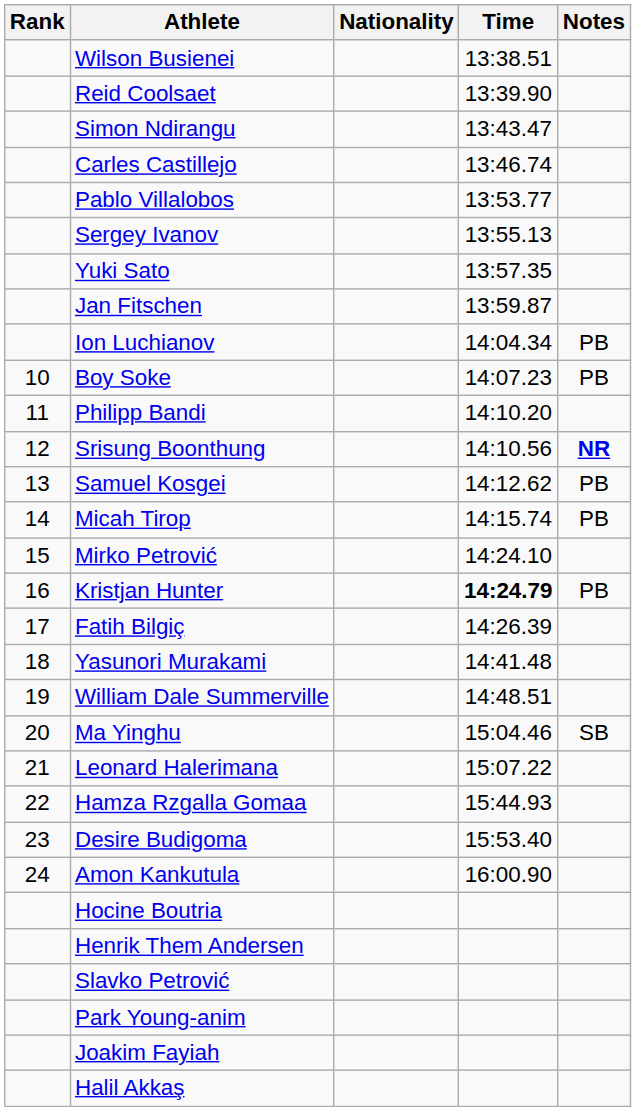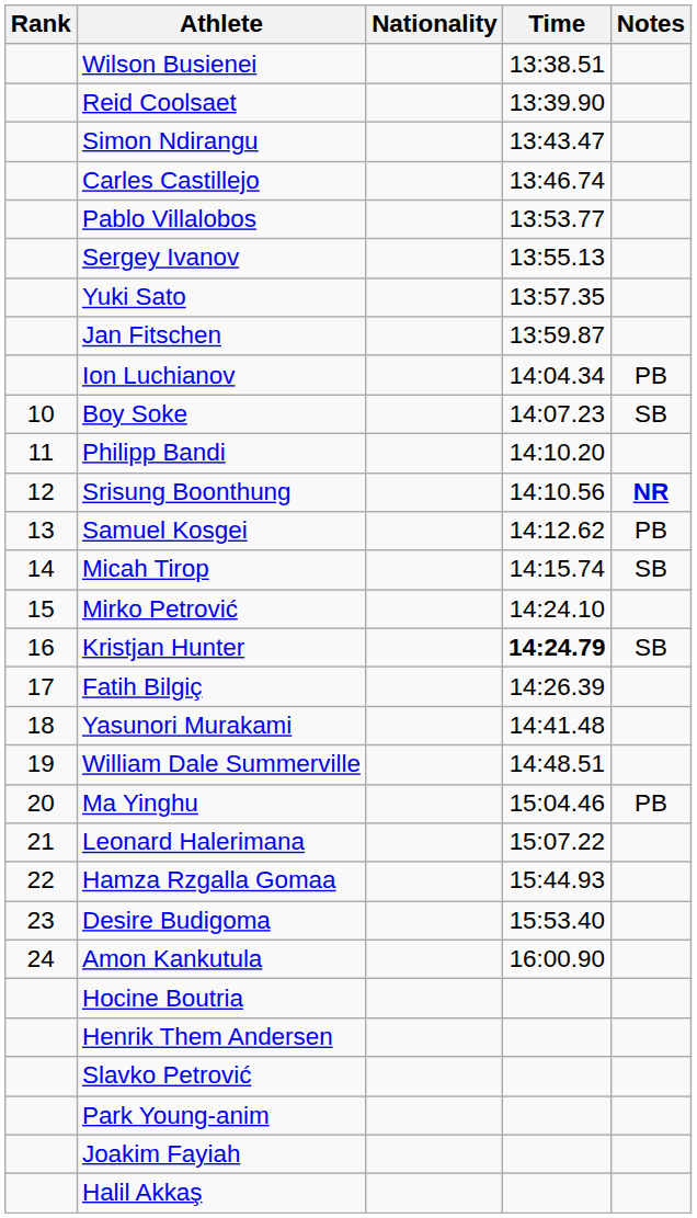Boy Soke | Notes: PB -> SB
Micah Tirop | Notes: PB -> SB
Kristjan Hunter | Notes: PB -> SB
Ma Yinghu | Notes: SB -> PB
